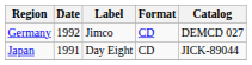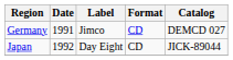Germany | Date: 1992 -> 1991
Japan | Date: 1991 -> 1992
